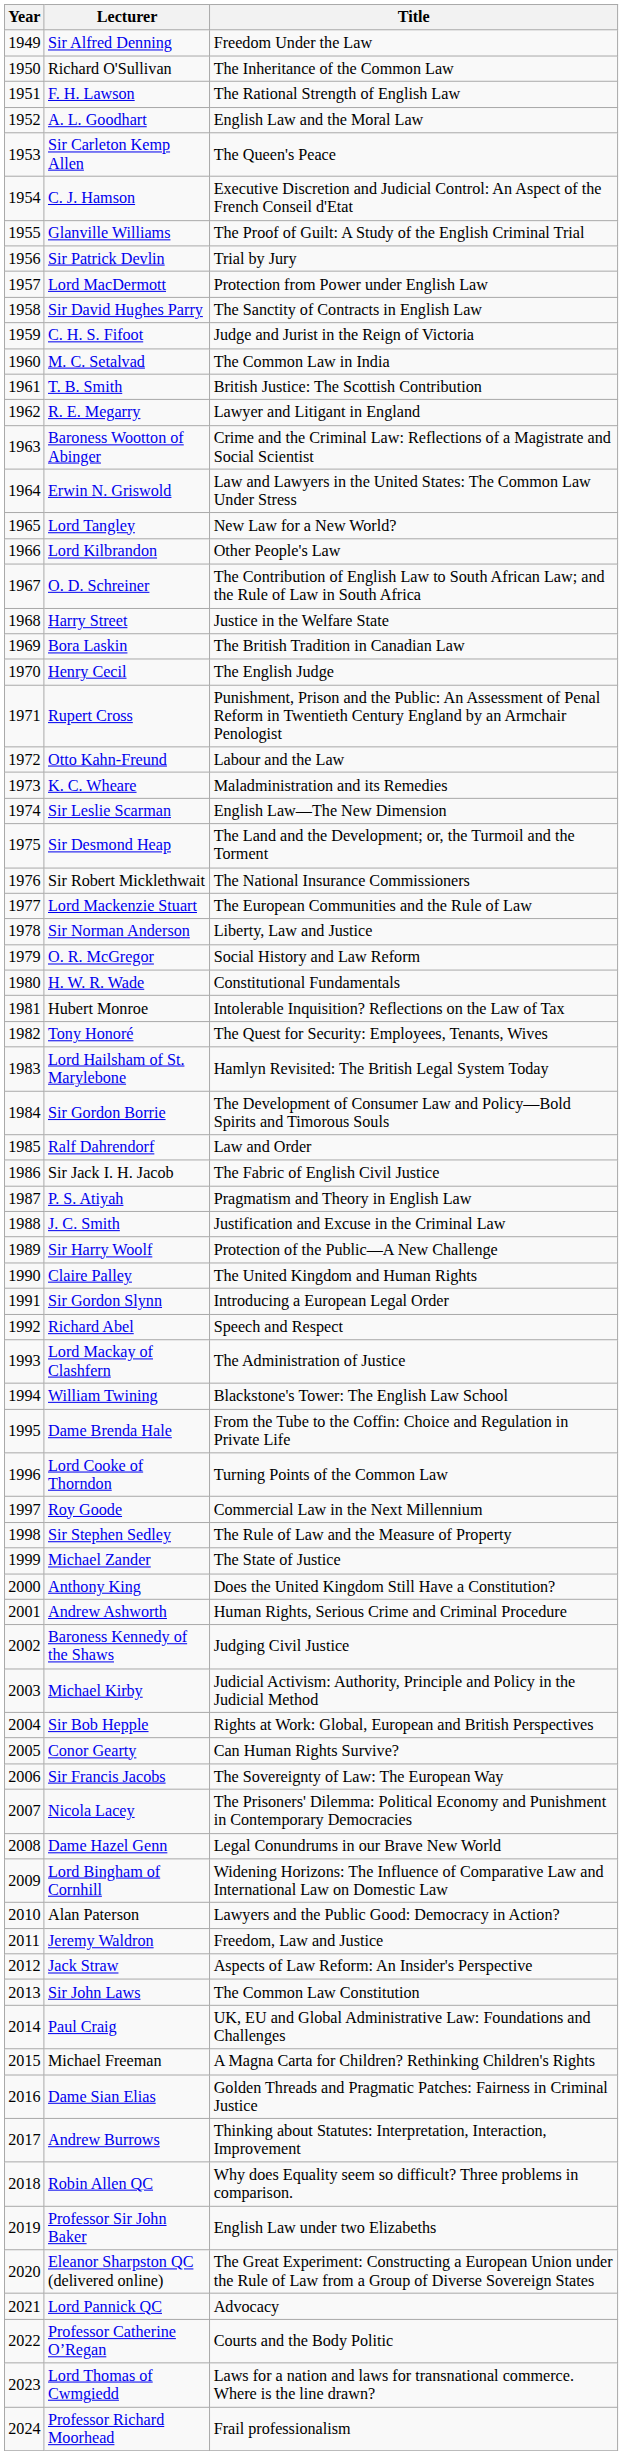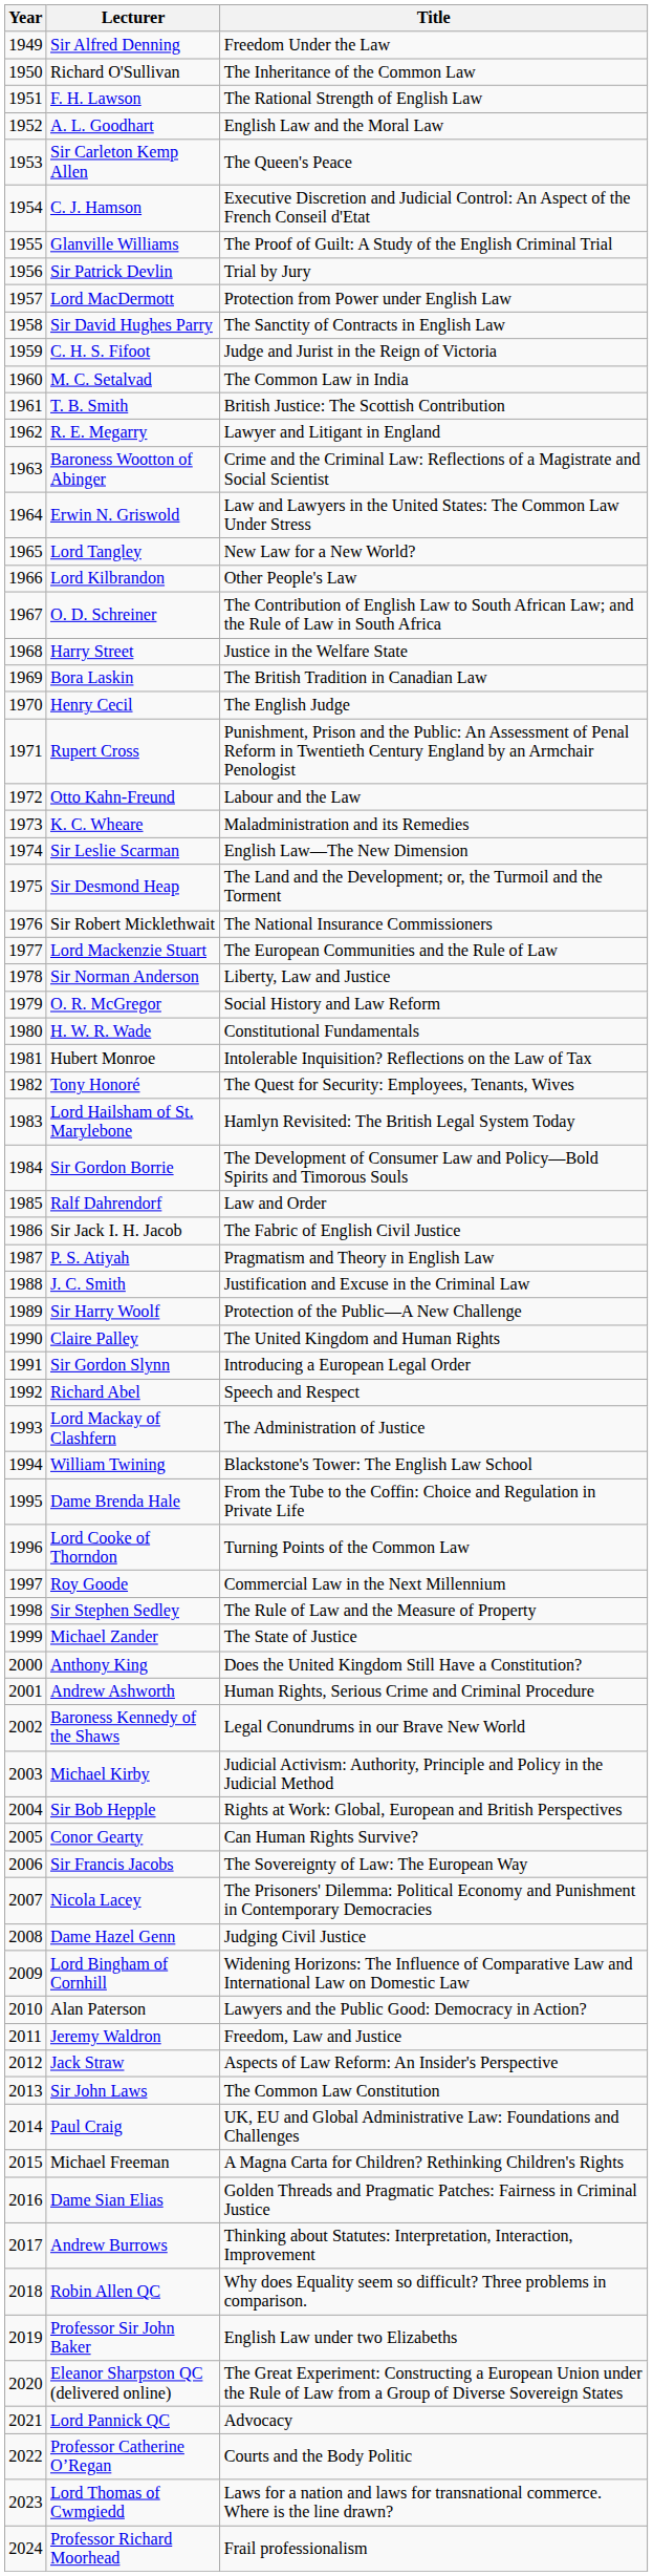Baroness Kennedy of the Shaws | Title: Judging Civil Justice -> Legal Conundrums in our Brave New World
Dame Hazel Genn | Title: Legal Conundrums in our Brave New World -> Judging Civil Justice
